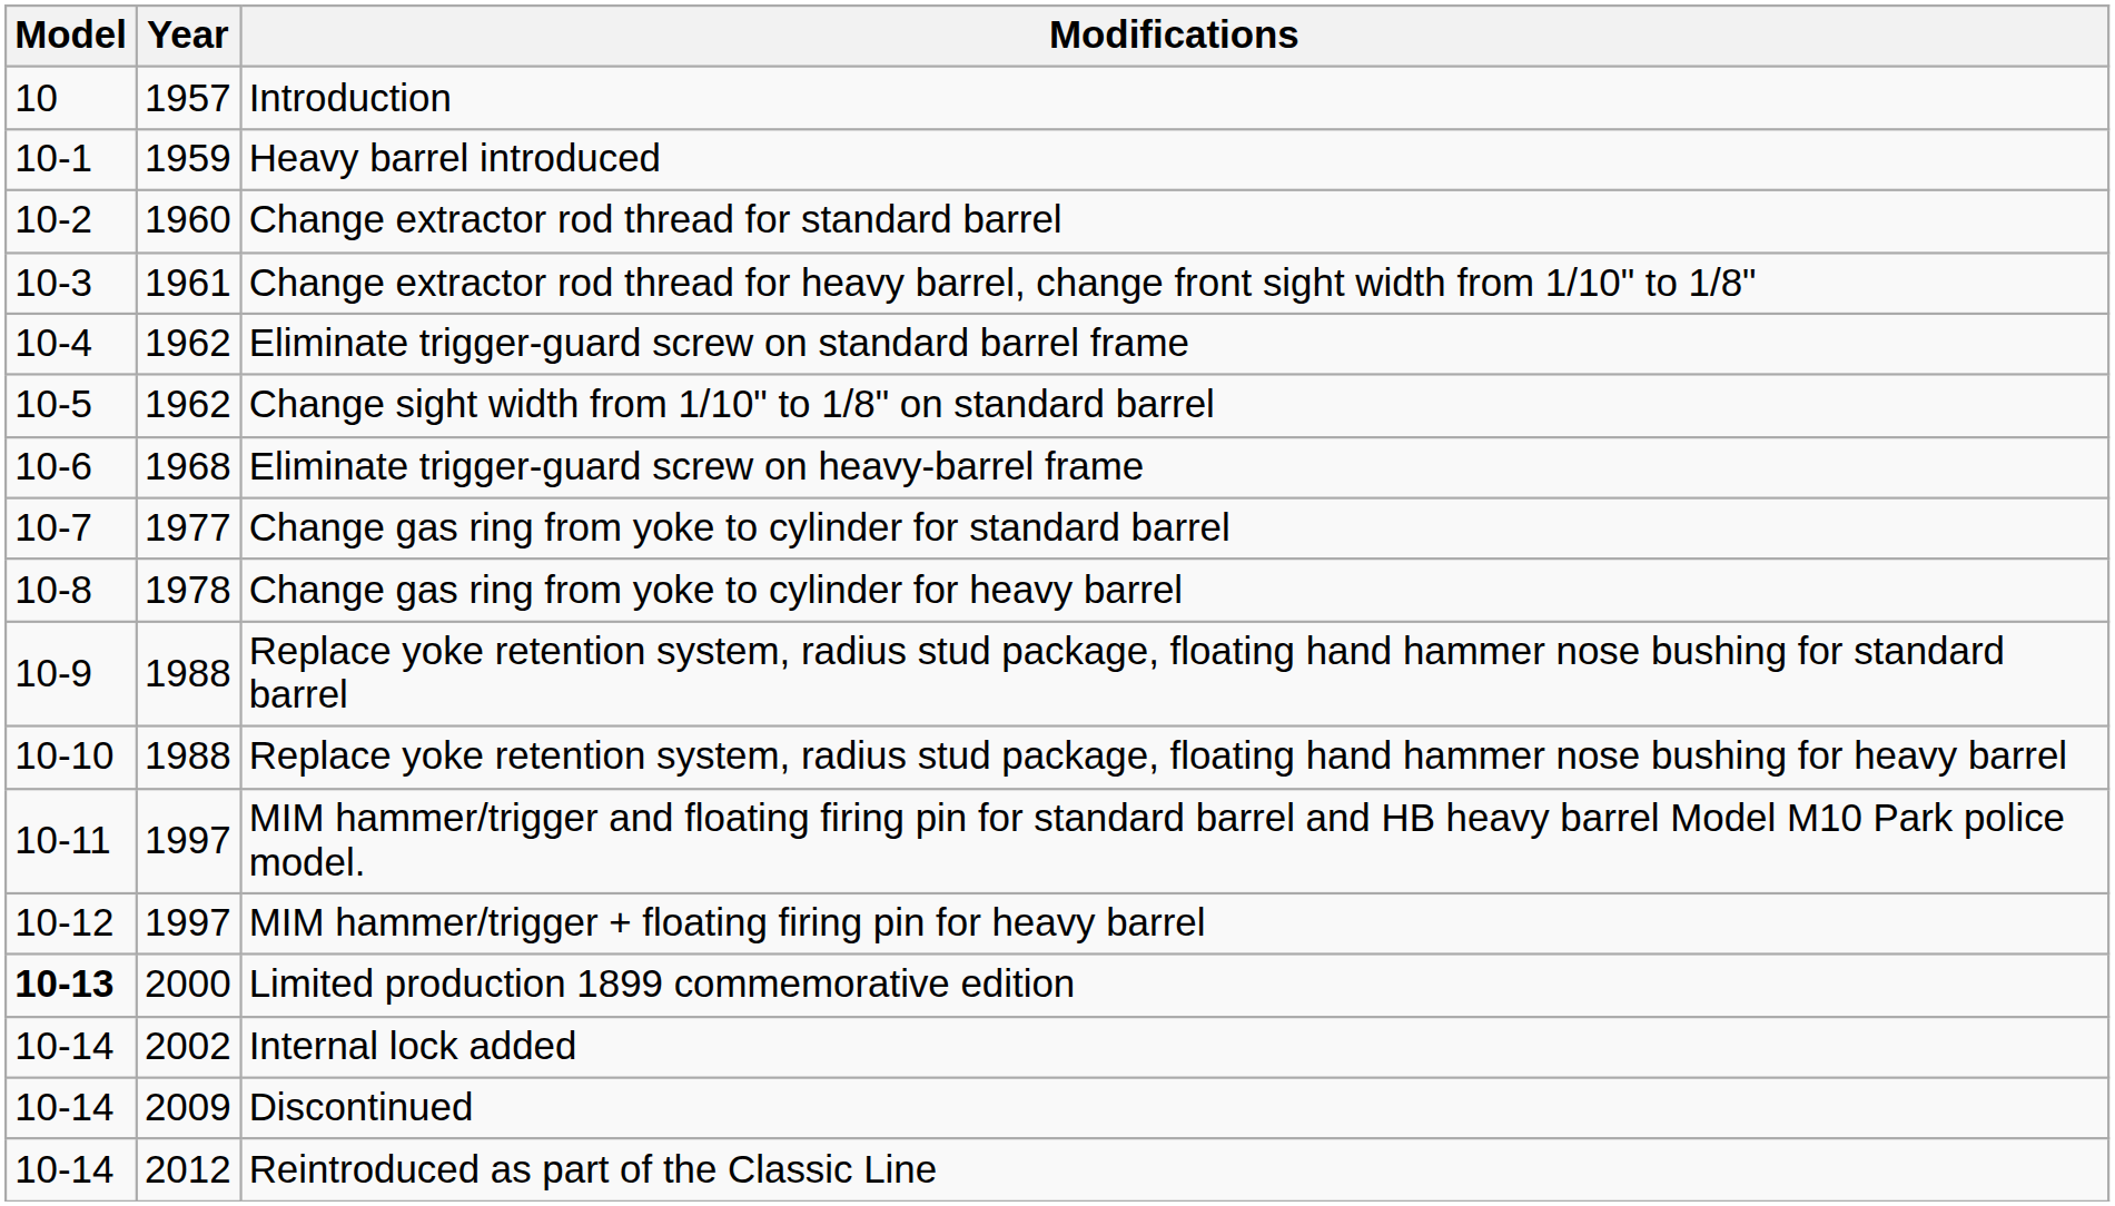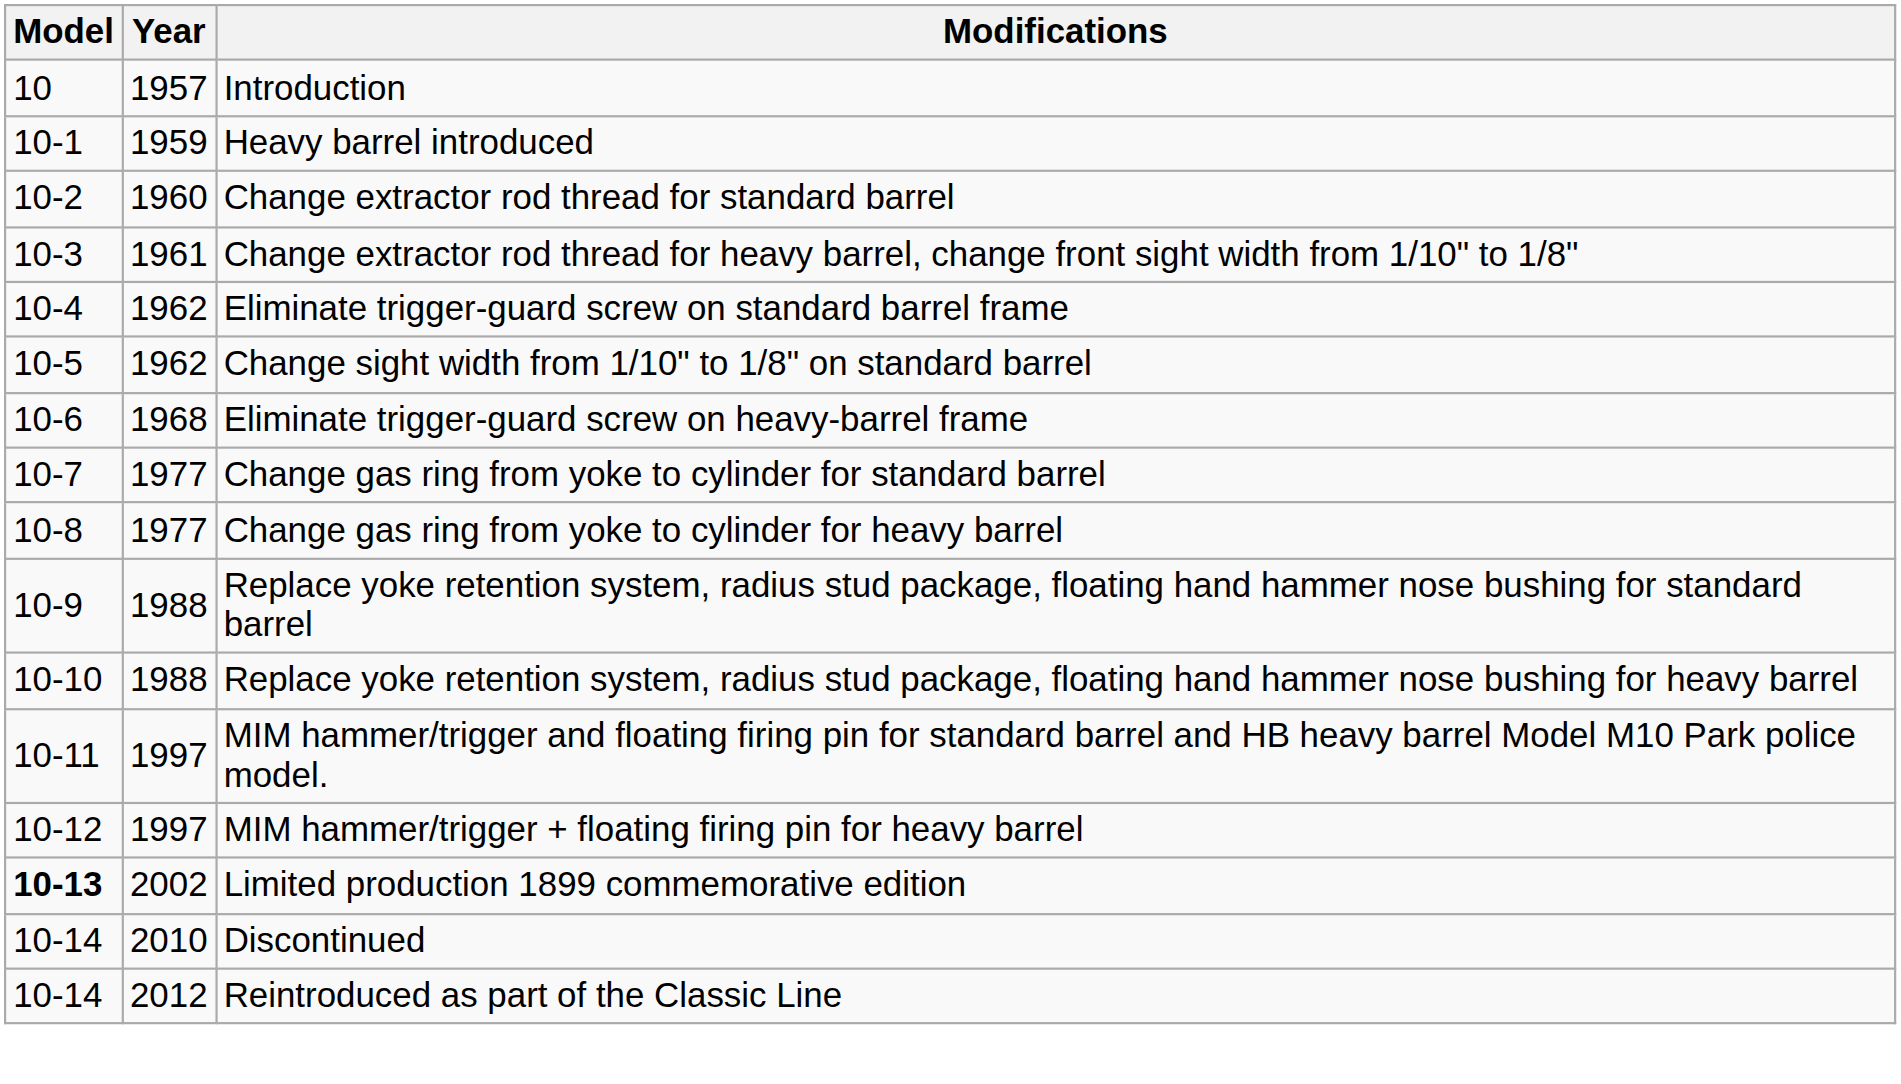Change gas ring from yoke to cylinder for heavy barrel | Year: 1978 -> 1977
Limited production 1899 commemorative edition | Year: 2000 -> 2002
- row: 10-14 | 2002 | Internal lock added
Discontinued | Year: 2009 -> 2010
